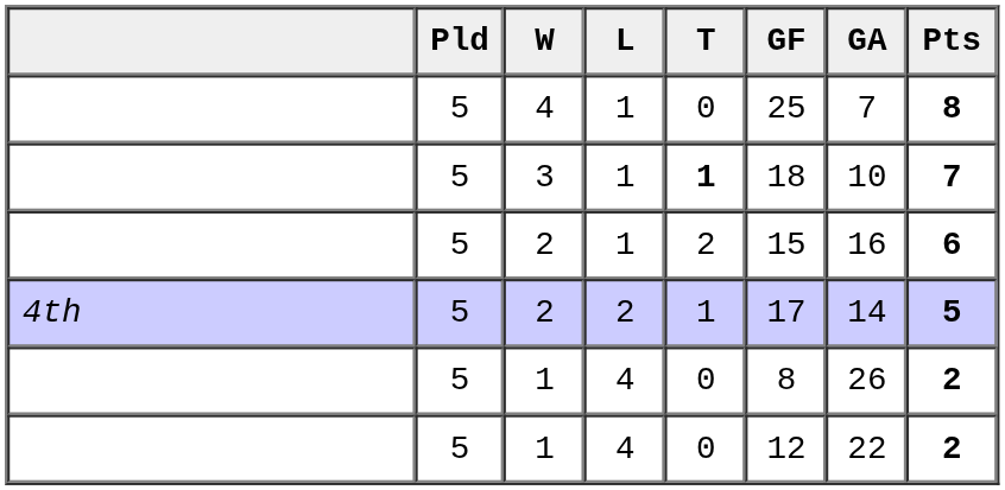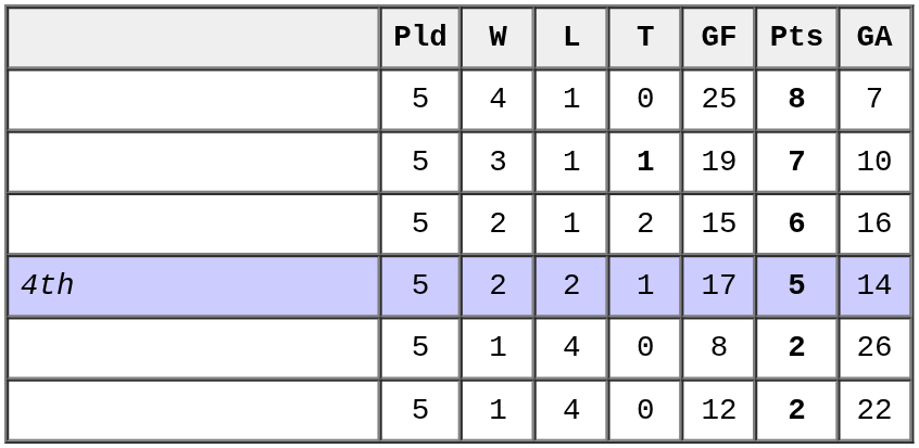columns swapped: GA <-> Pts
3 | GF: 18 -> 19
